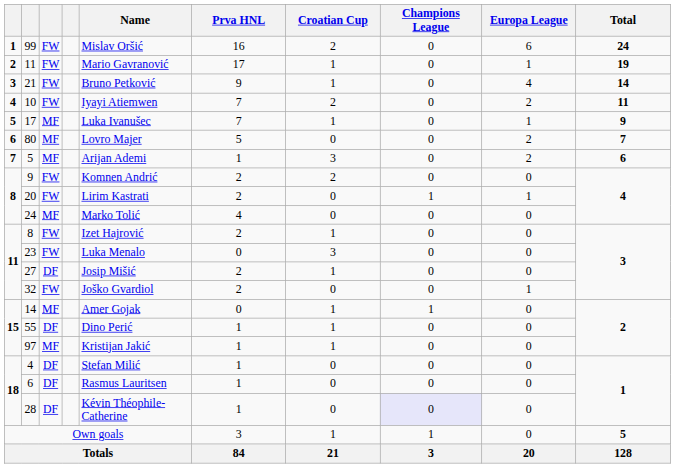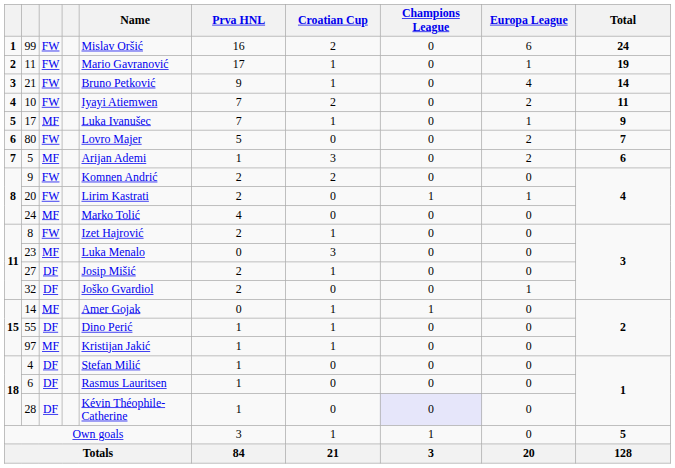80 | column 3: MF -> FW
23 | column 3: FW -> MF
32 | column 3: FW -> DF
